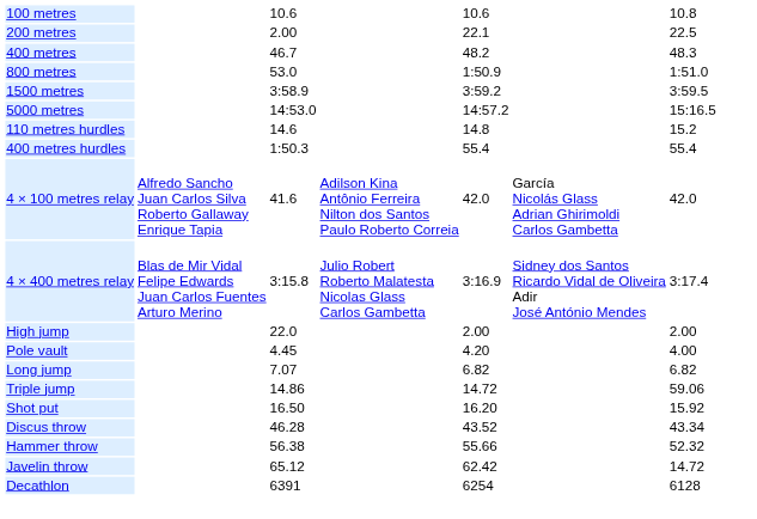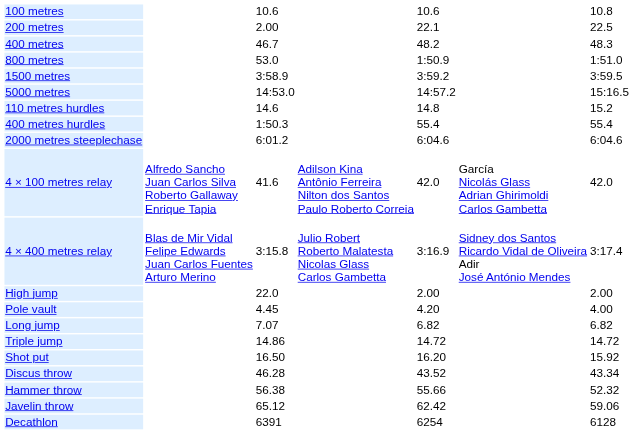+ row: 2000 metres steeplechase | 6:01.2 | 6:04.6 | 6:04.6
Triple jump | column 7: 59.06 -> 14.72
Javelin throw | column 7: 14.72 -> 59.06
